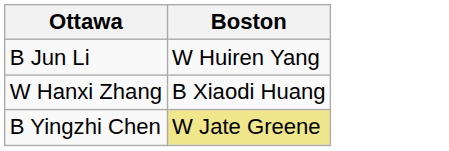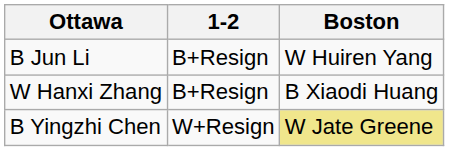+ column: 1-2 | B+Resign | B+Resign | W+Resign
